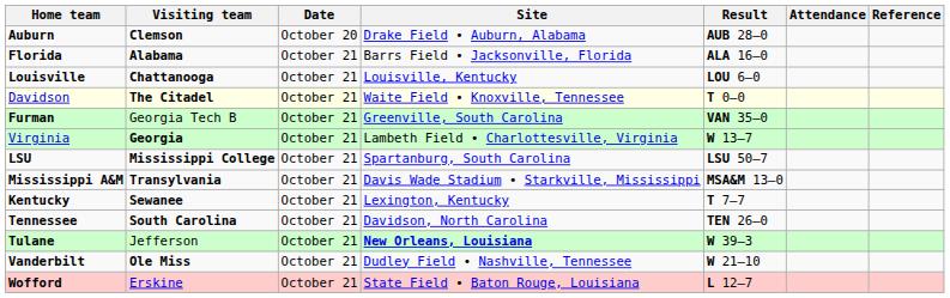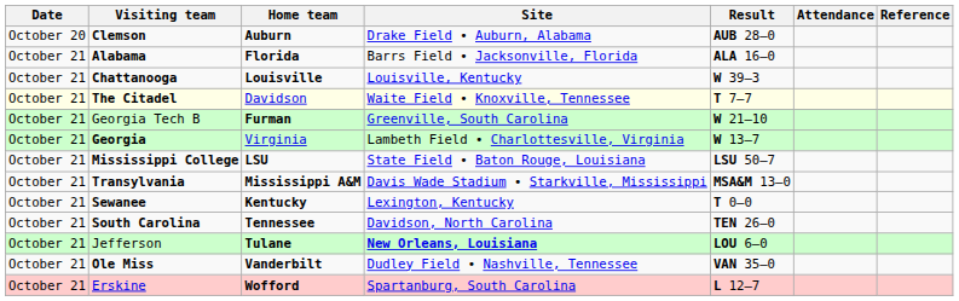columns swapped: Date <-> Home team
Chattanooga | Result: LOU 6–0 -> W 39–3
The Citadel | Result: T 0–0 -> T 7–7
Georgia Tech B | Result: VAN 35–0 -> W 21–10
Mississippi College | Site: Spartanburg, South Carolina -> State Field • Baton Rouge, Louisiana
Sewanee | Result: T 7–7 -> T 0–0
Jefferson | Result: W 39–3 -> LOU 6–0
Ole Miss | Result: W 21–10 -> VAN 35–0
Erskine | Site: State Field • Baton Rouge, Louisiana -> Spartanburg, South Carolina
